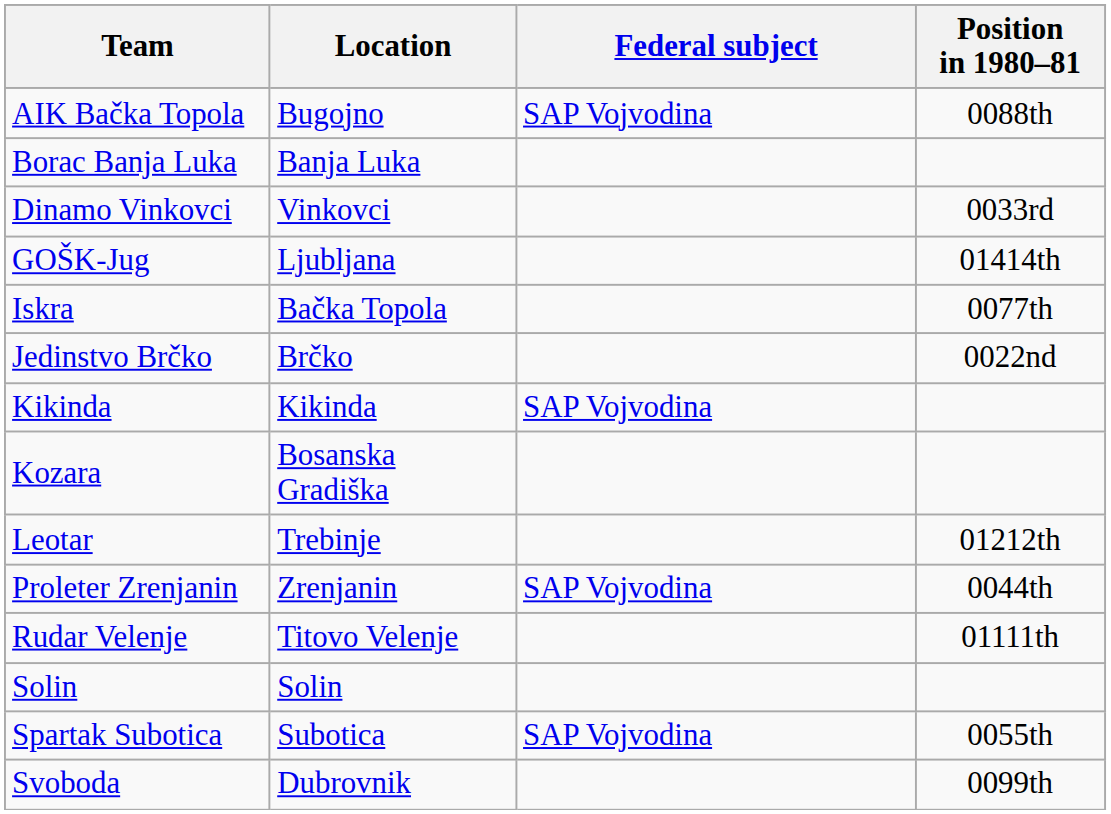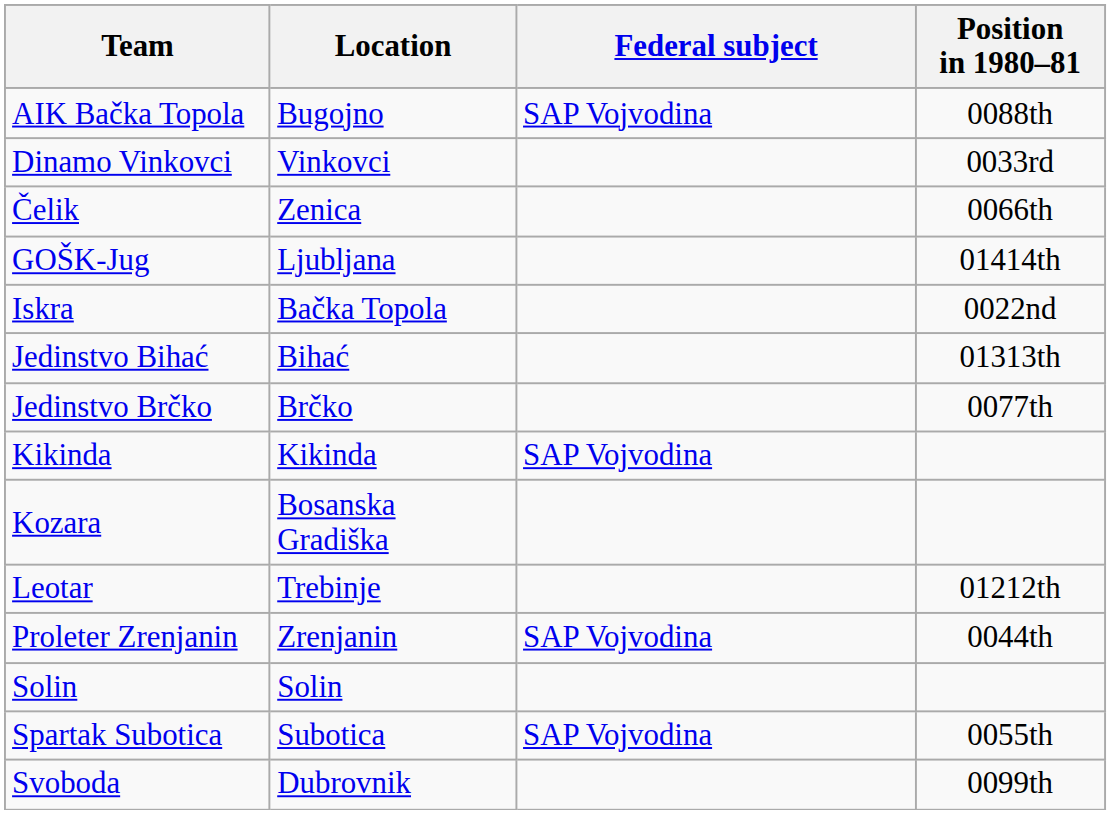- row: Borac Banja Luka | Banja Luka
+ row: Čelik | Zenica | 0066th
Iskra | Position in 1980–81: 0077th -> 0022nd
+ row: Jedinstvo Bihać | Bihać | 01313th
Jedinstvo Brčko | Position in 1980–81: 0022nd -> 0077th
- row: Rudar Velenje | Titovo Velenje | 01111th
